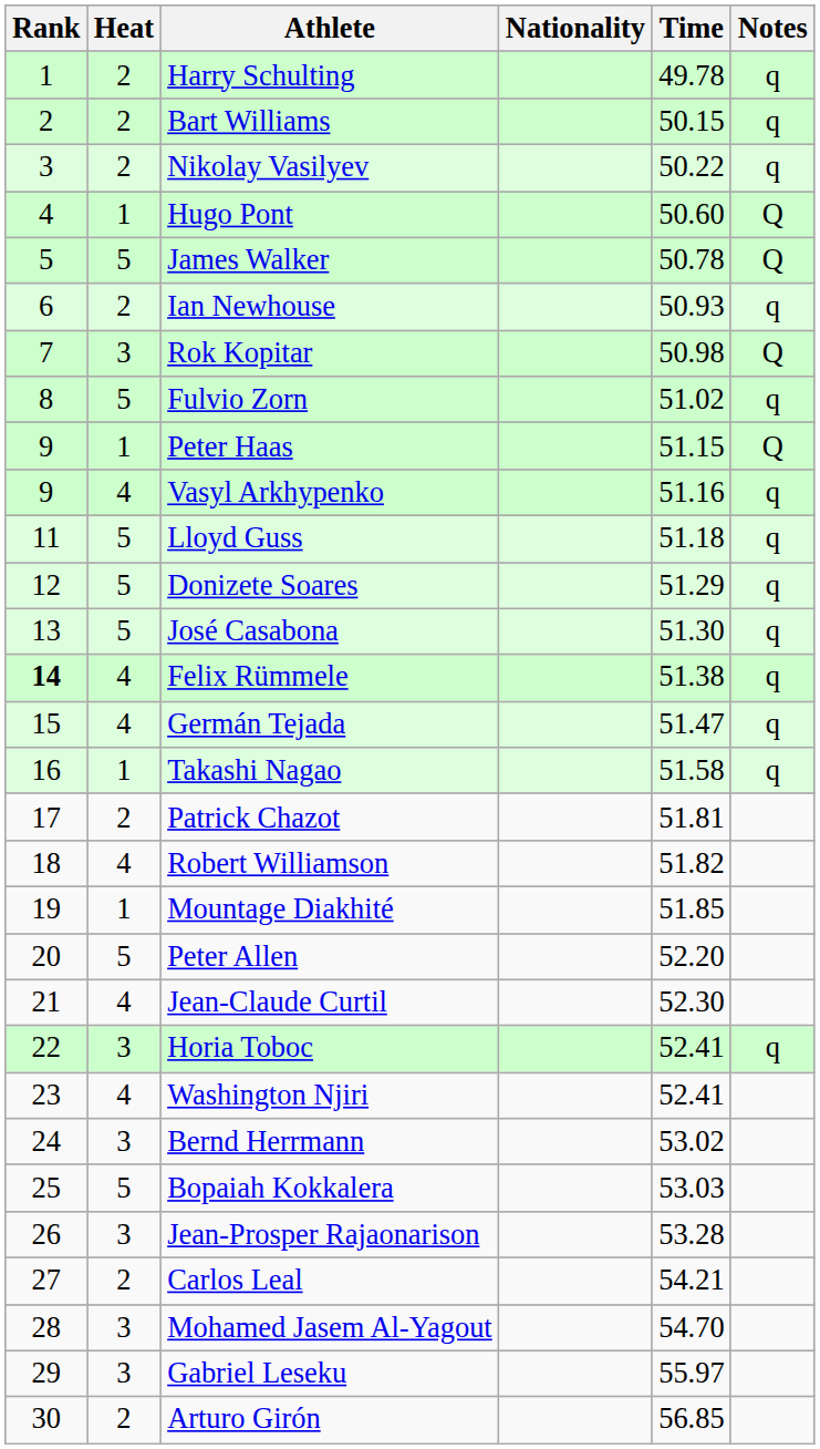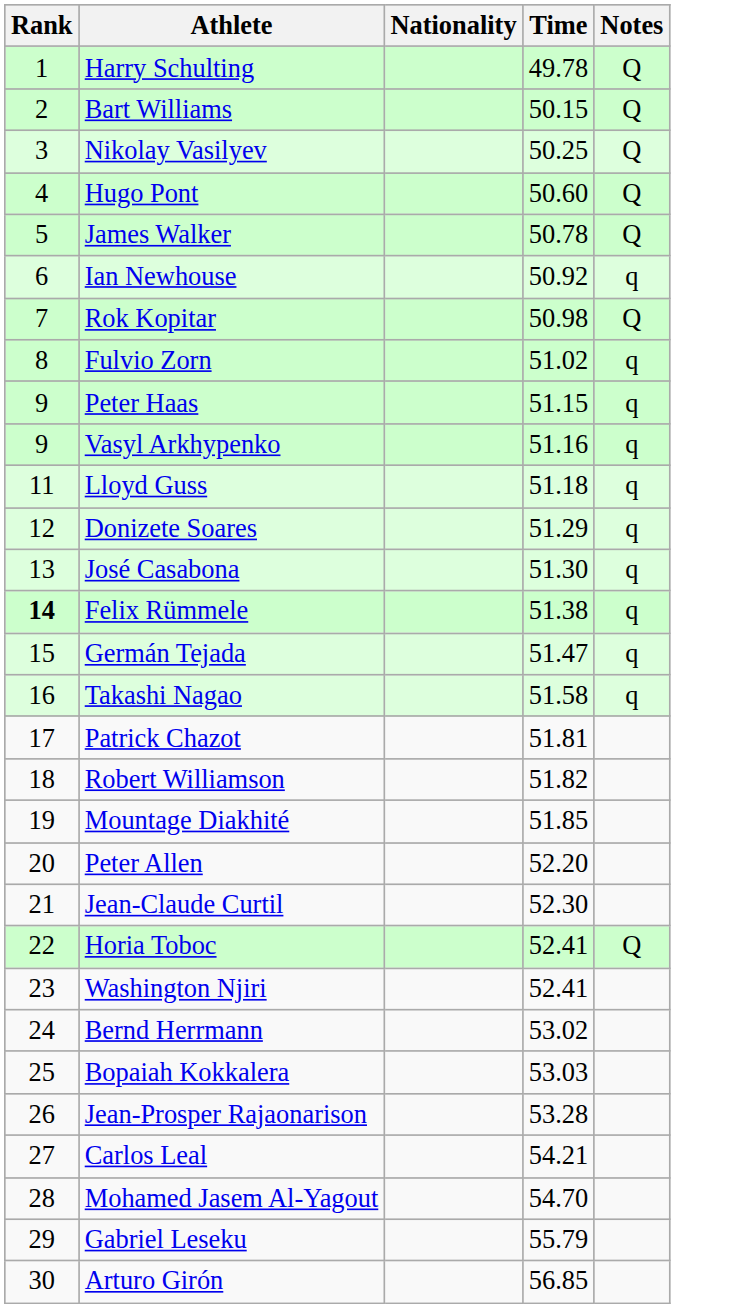- column: Heat | 2 | 2 | 2 | 1 | 5 | 2 | 3 | 5 | 1 | 4 | 5 | 5 | 5 | 4 | 4 | 1 | 2 | 4 | 1 | 5 | 4 | 3 | 4 | 3 | 5 | 3 | 2 | 3 | 3 | 2
Harry Schulting | Notes: q -> Q
Bart Williams | Notes: q -> Q
Nikolay Vasilyev | Time: 50.22 -> 50.25
Nikolay Vasilyev | Notes: q -> Q
Ian Newhouse | Time: 50.93 -> 50.92
Peter Haas | Notes: Q -> q
Horia Toboc | Notes: q -> Q
Gabriel Leseku | Time: 55.97 -> 55.79
